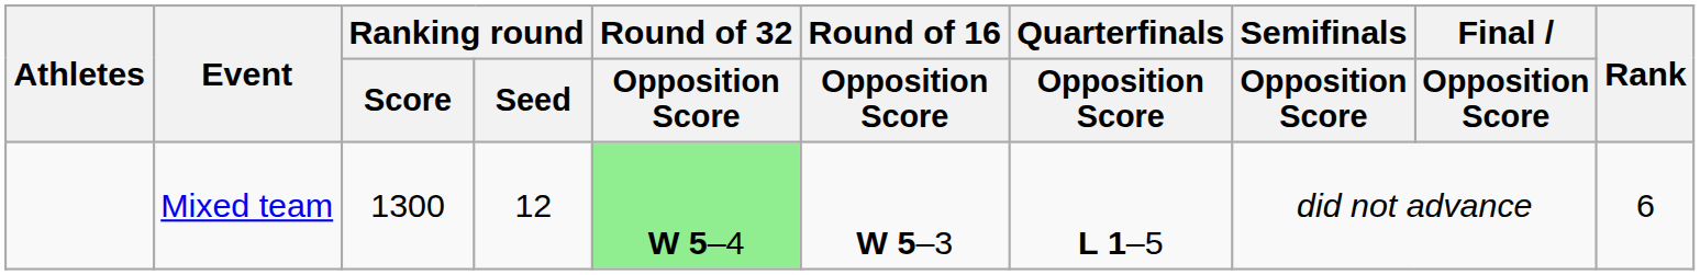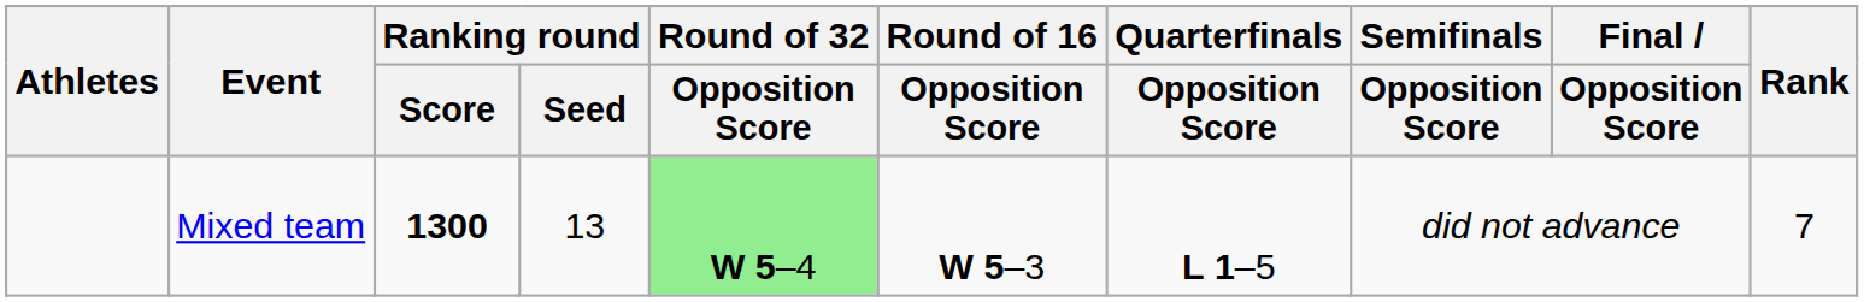Mixed team | Ranking round / Score: normal -> bold
Mixed team | Ranking round / Seed: 12 -> 13
Mixed team | Rank: 6 -> 7
